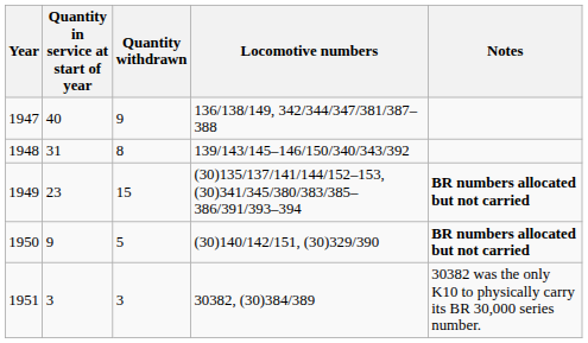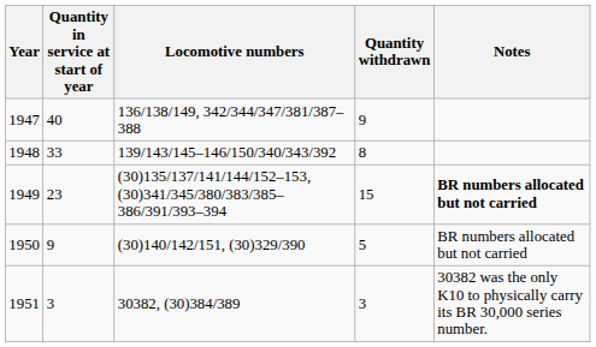columns swapped: Quantity withdrawn <-> Locomotive numbers
1948 | Quantity in service at start of year: 31 -> 33
1950 | Notes: bold -> normal
